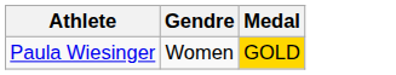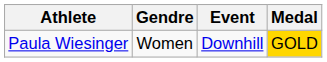+ column: Event | Downhill
